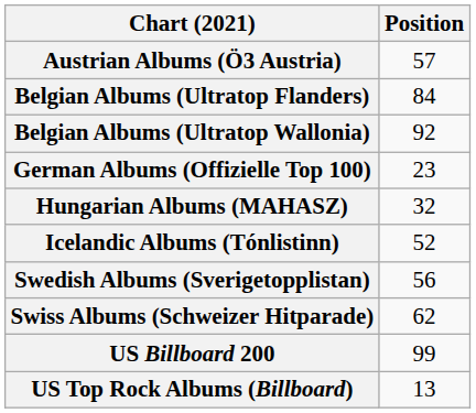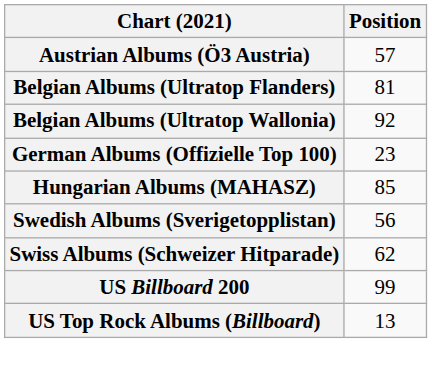Belgian Albums (Ultratop Flanders) | Position: 84 -> 81
Hungarian Albums (MAHASZ) | Position: 32 -> 85
- row: Icelandic Albums (Tónlistinn) | 52
